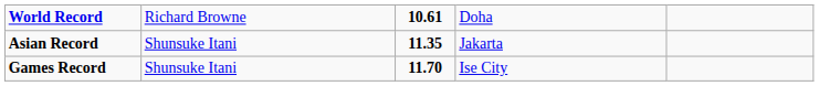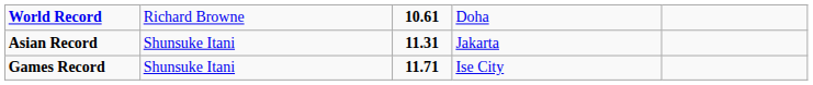Asian Record | column 3: 11.35 -> 11.31
Games Record | column 3: 11.70 -> 11.71
